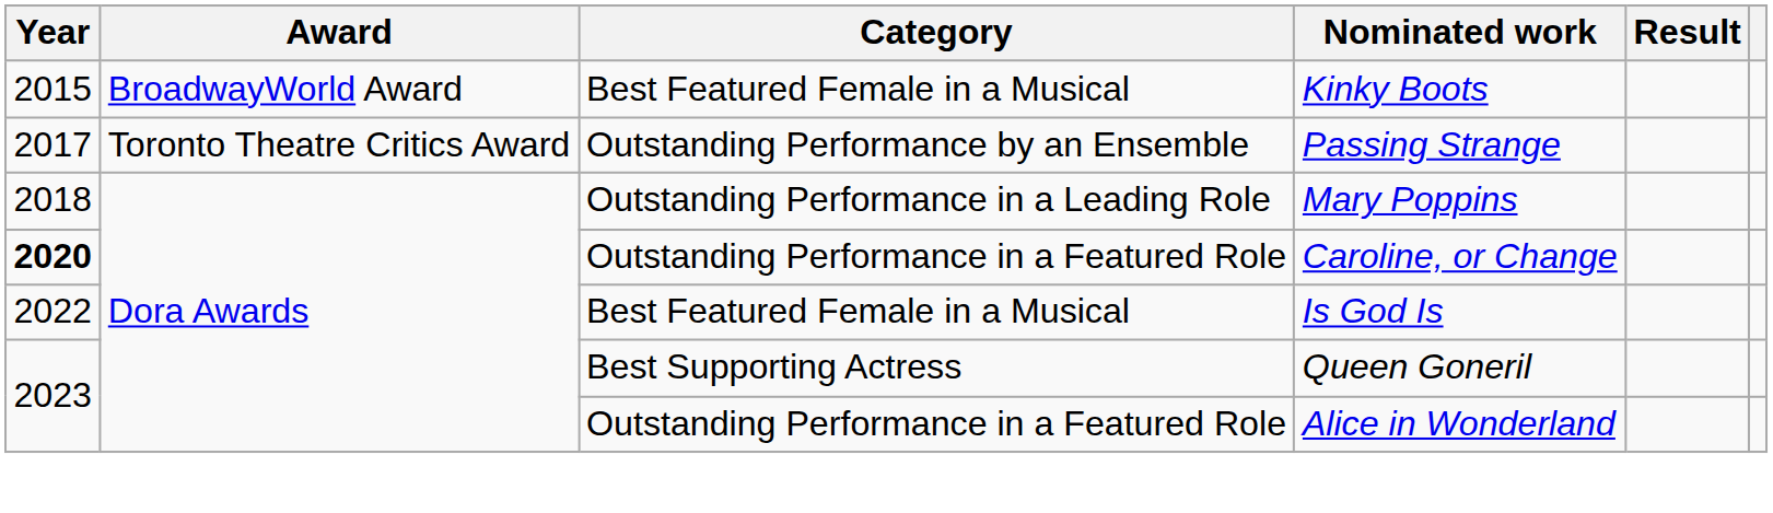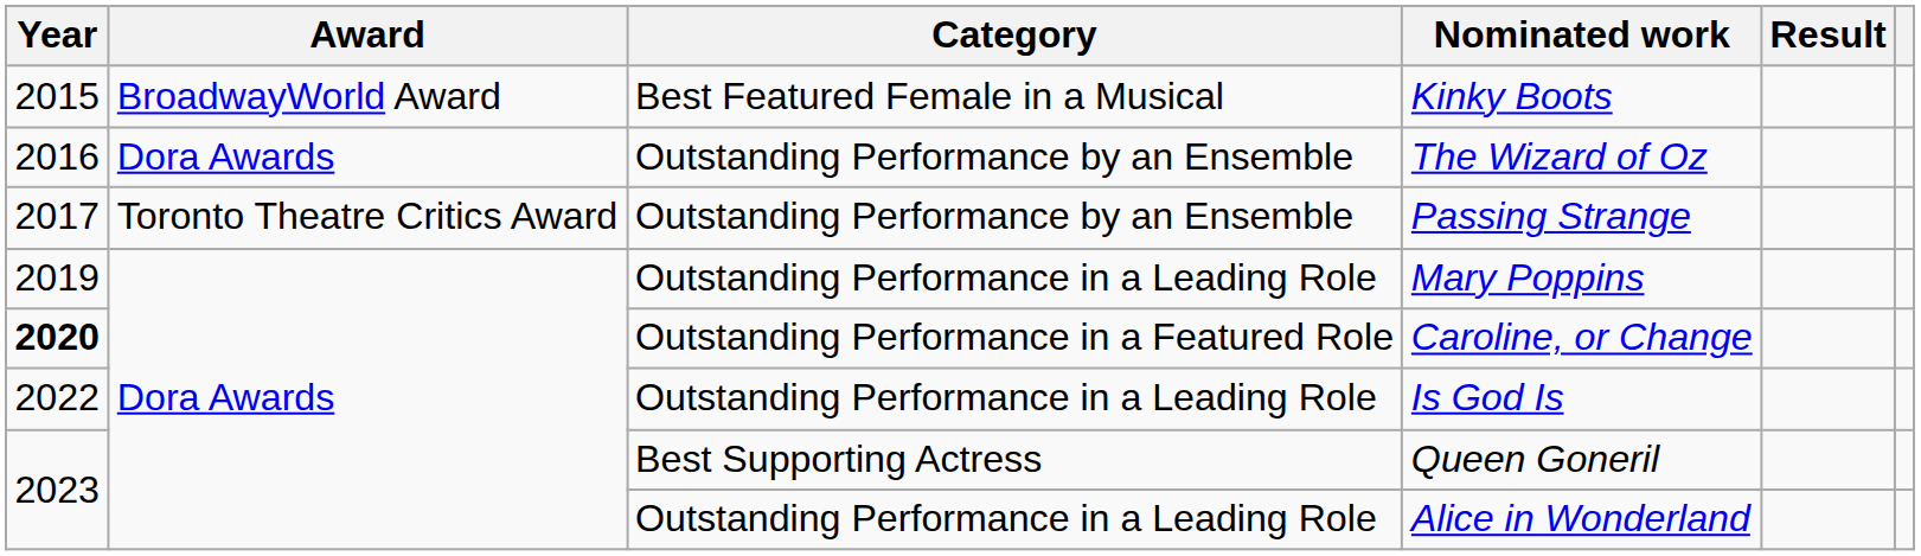+ row: 2016 | Dora Awards | Outstanding Performance by an Ensemble | The Wizard of Oz
Mary Poppins | Year: 2018 -> 2019
Is God Is | Category: Best Featured Female in a Musical -> Outstanding Performance in a Leading Role
Alice in Wonderland | Category: Outstanding Performance in a Featured Role -> Outstanding Performance in a Leading Role
